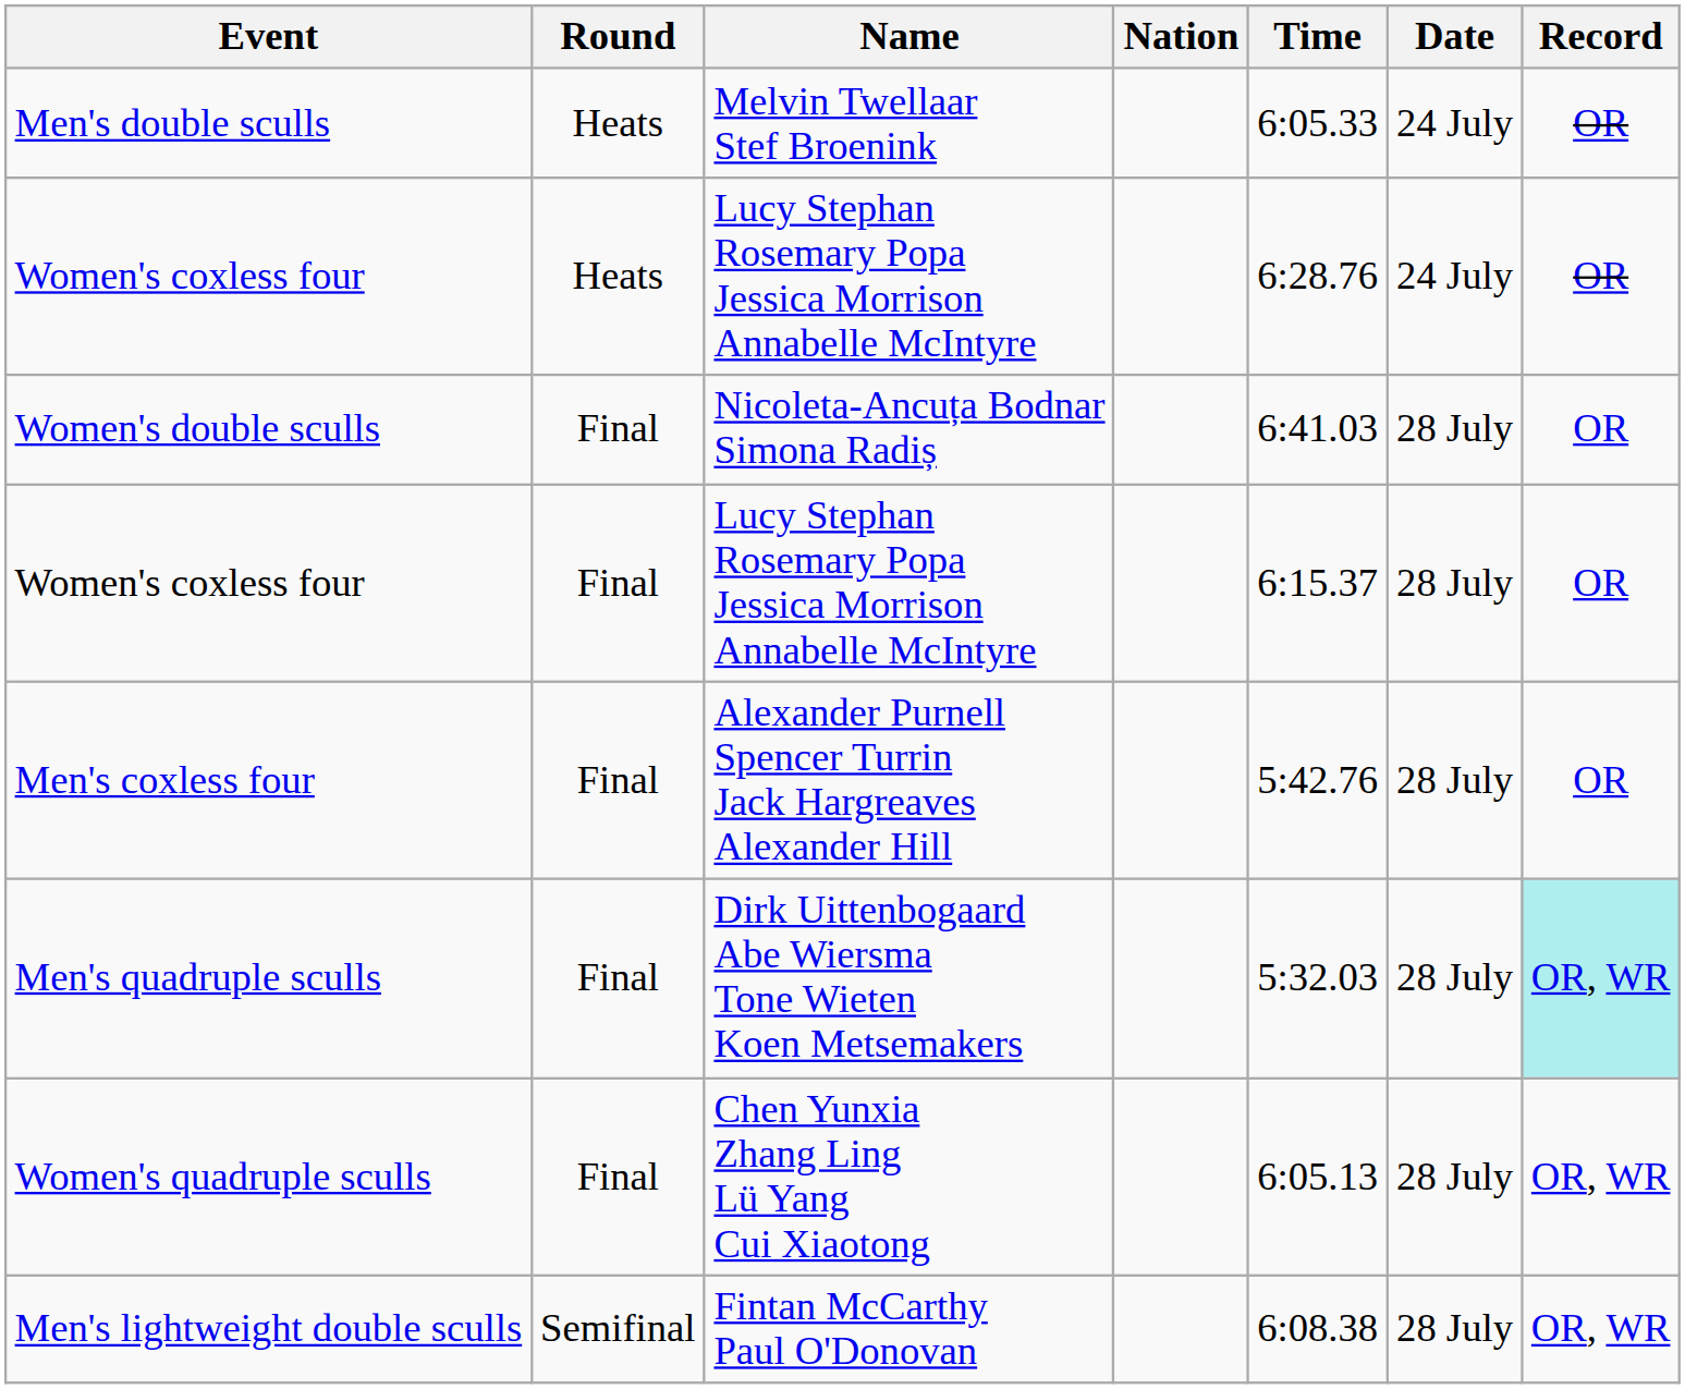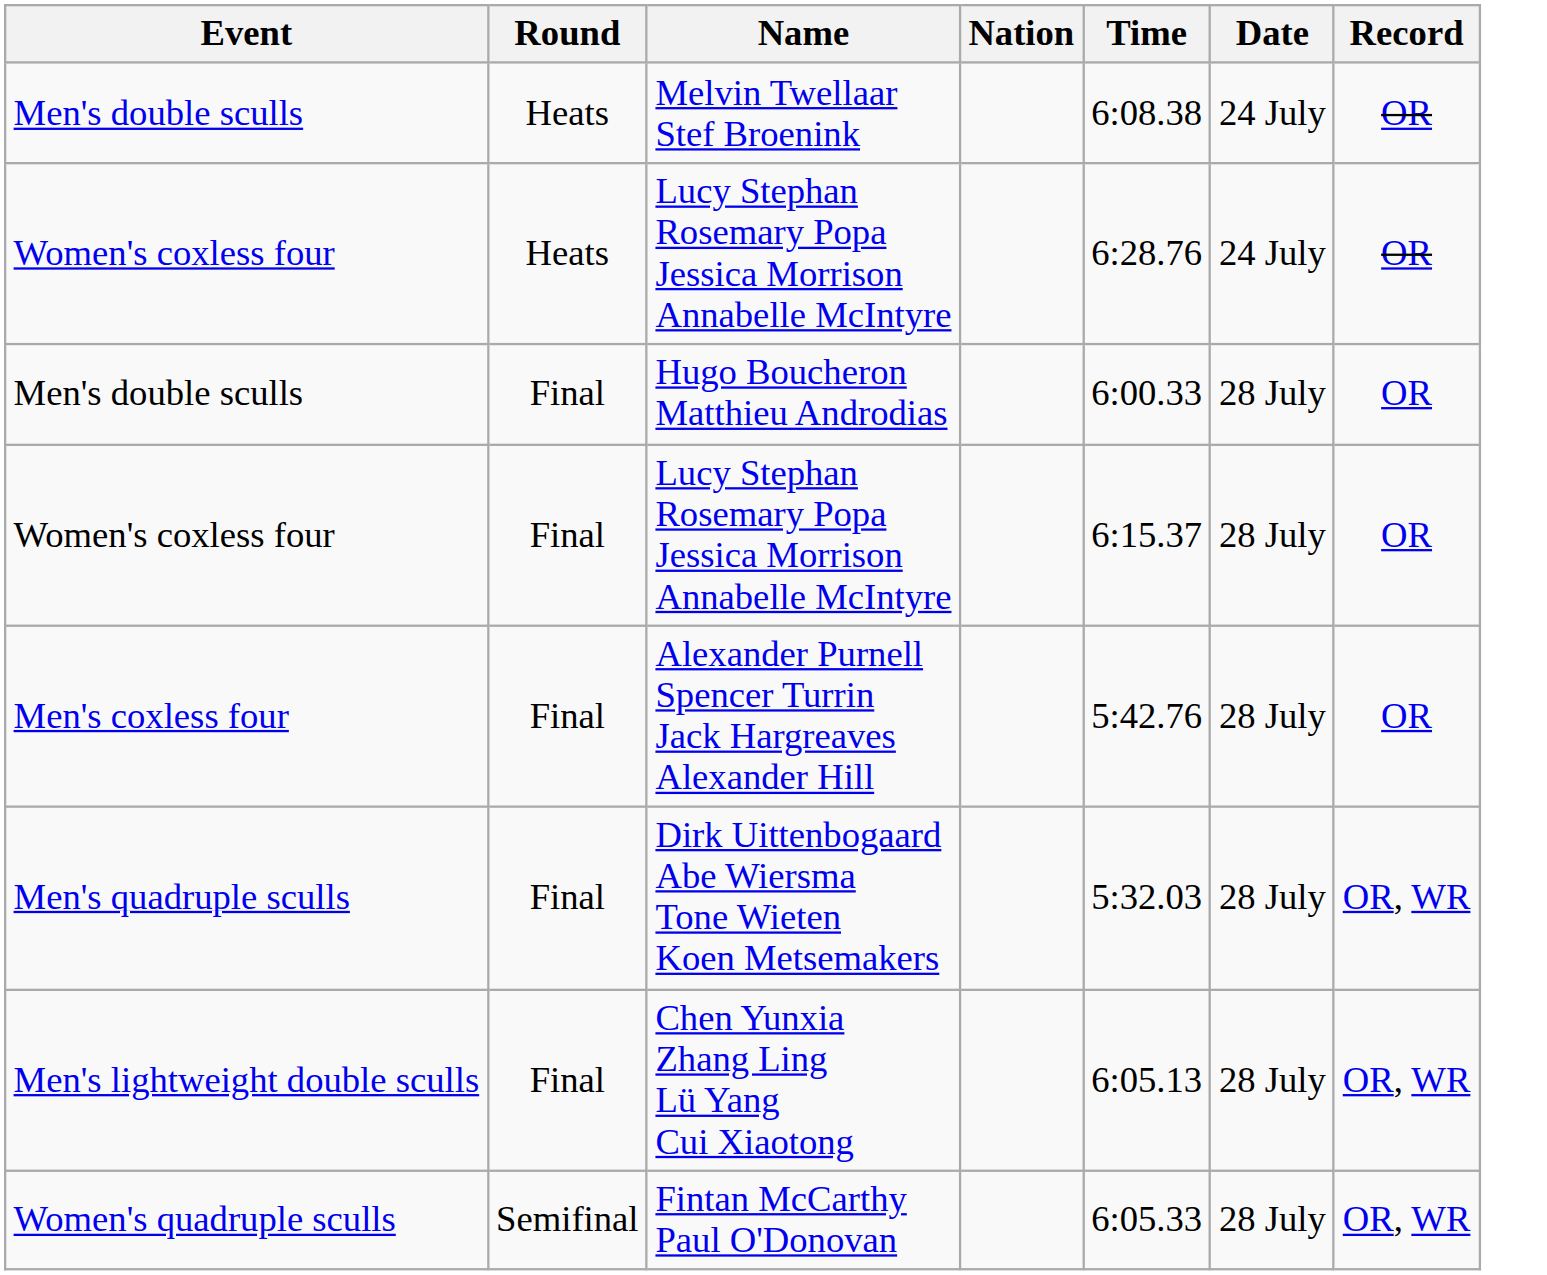Melvin Twellaar Stef Broenink | Time: 6:05.33 -> 6:08.38
- row: Women's double sculls | Final | Nicoleta-Ancuța Bodnar Simona Radiș | 6:41.03 | 28 July | OR
+ row: Men's double sculls | Final | Hugo Boucheron Matthieu Androdias | 6:00.33 | 28 July | OR
Dirk Uittenbogaard Abe Wiersma Tone Wieten Koen Metsemakers | Record: paleturquoise background -> no background
Chen Yunxia Zhang Ling Lü Yang Cui Xiaotong | Event: Women's quadruple sculls -> Men's lightweight double sculls
Fintan McCarthy Paul O'Donovan | Event: Men's lightweight double sculls -> Women's quadruple sculls
Fintan McCarthy Paul O'Donovan | Time: 6:08.38 -> 6:05.33
